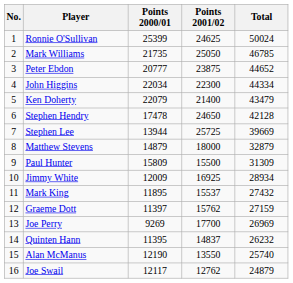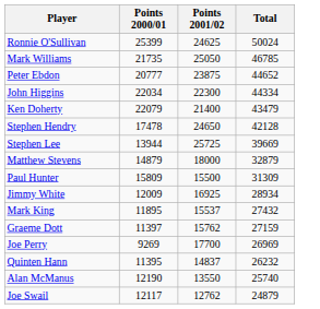- column: No. | 1 | 2 | 3 | 4 | 5 | 6 | 7 | 8 | 9 | 10 | 11 | 12 | 13 | 14 | 15 | 16
